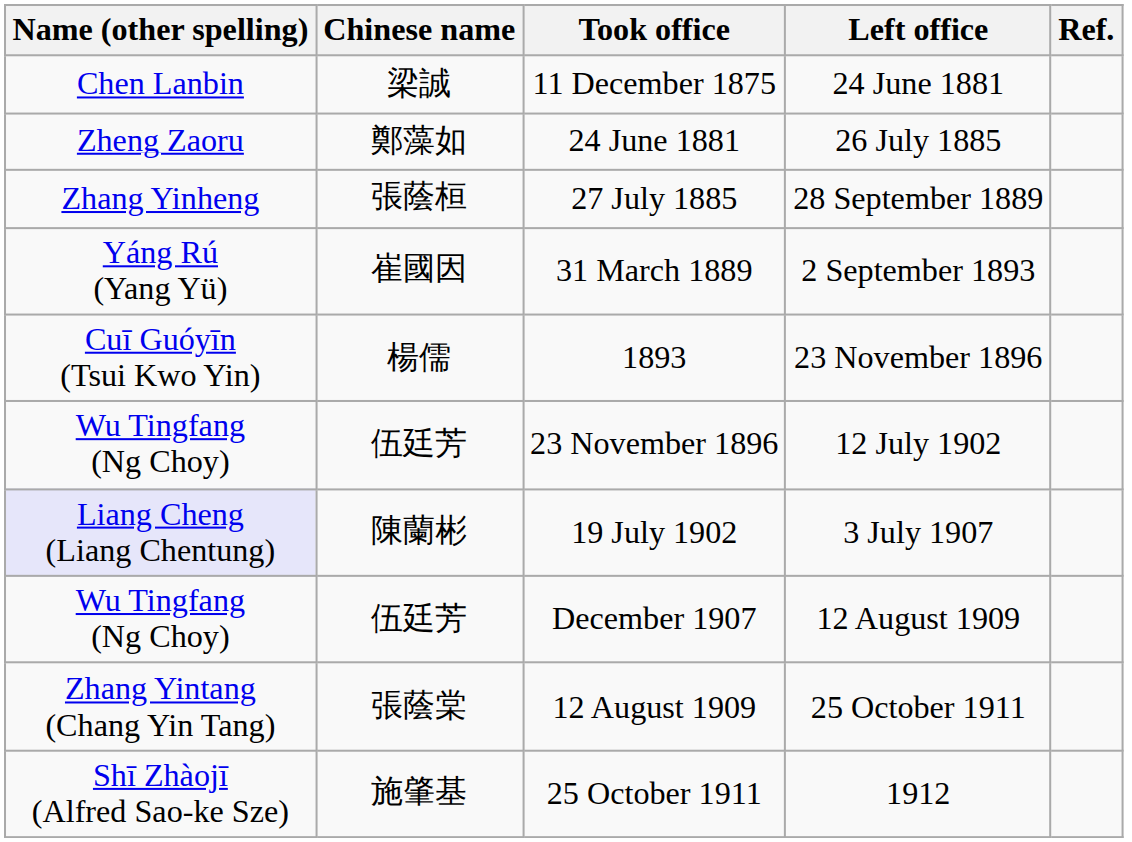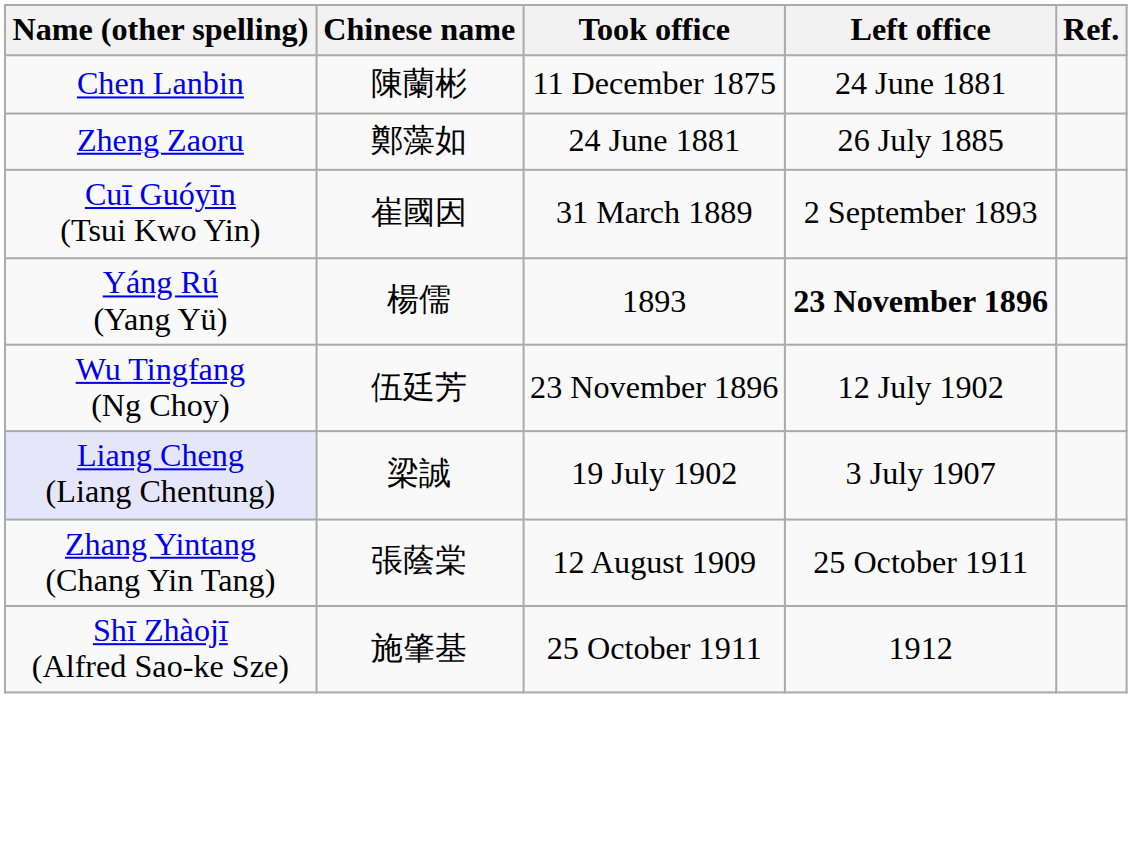11 December 1875 | Chinese name: 梁誠 -> 陳蘭彬
- row: Zhang Yinheng | 張蔭桓 | 27 July 1885 | 28 September 1889
31 March 1889 | Name (other spelling): Yáng Rú (Yang Yü) -> Cuī Guóyīn (Tsui Kwo Yin)
1893 | Name (other spelling): Cuī Guóyīn (Tsui Kwo Yin) -> Yáng Rú (Yang Yü)
1893 | Left office: normal -> bold
19 July 1902 | Chinese name: 陳蘭彬 -> 梁誠
- row: Wu Tingfang (Ng Choy) | 伍廷芳 | December 1907 | 12 August 1909
